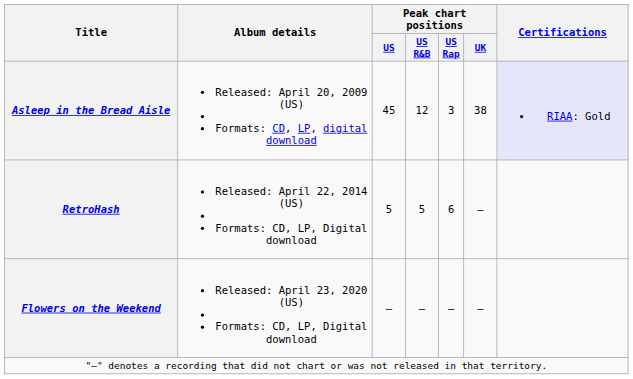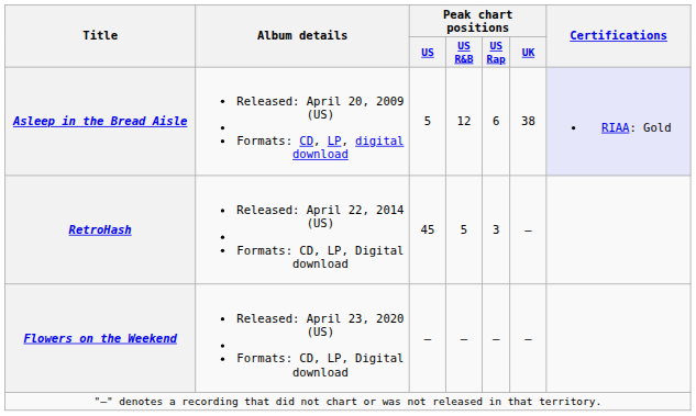Asleep in the Bread Aisle | Peak chart positions / US: 45 -> 5
Asleep in the Bread Aisle | Peak chart positions / US Rap: 3 -> 6
RetroHash | Peak chart positions / US: 5 -> 45
RetroHash | Peak chart positions / US Rap: 6 -> 3
